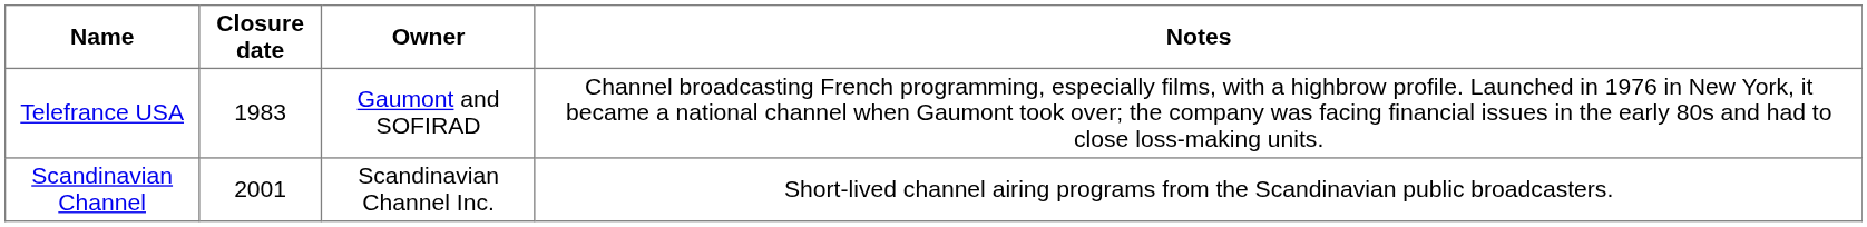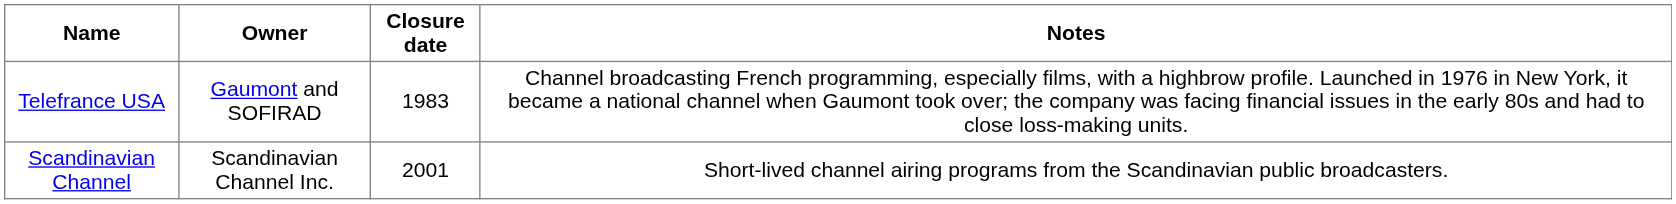columns swapped: Owner <-> Closure date
